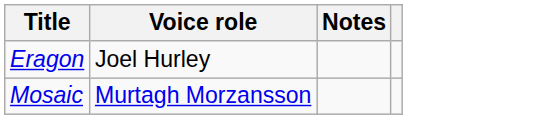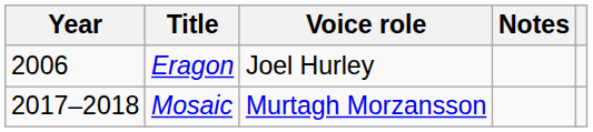+ column: Year | 2006 | 2017–2018
